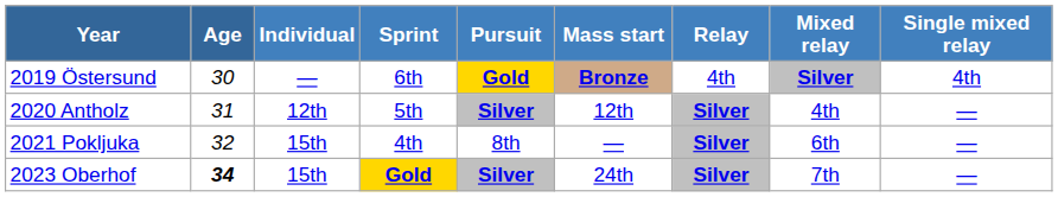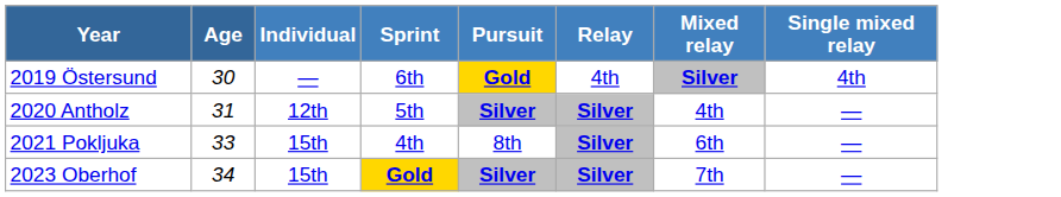- column: Mass start | Bronze | 12th | — | 24th
2021 Pokljuka | Age: 32 -> 33
2023 Oberhof | Age: bold -> normal
